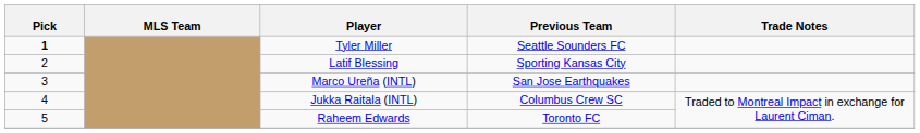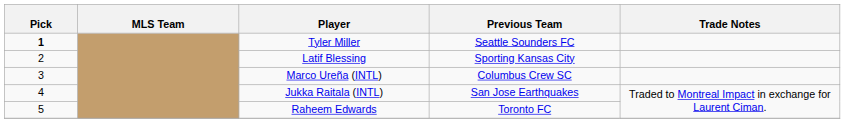Marco Ureña (INTL) | Previous Team: San Jose Earthquakes -> Columbus Crew SC
Jukka Raitala (INTL) | Previous Team: Columbus Crew SC -> San Jose Earthquakes
